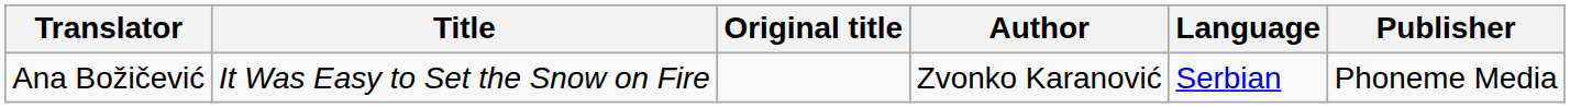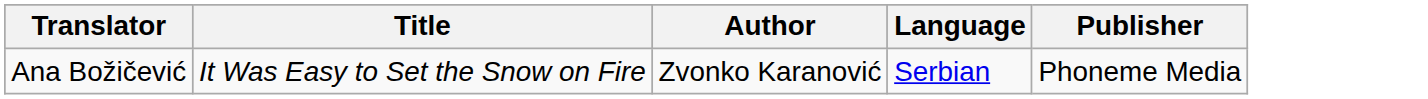- column: Original title
